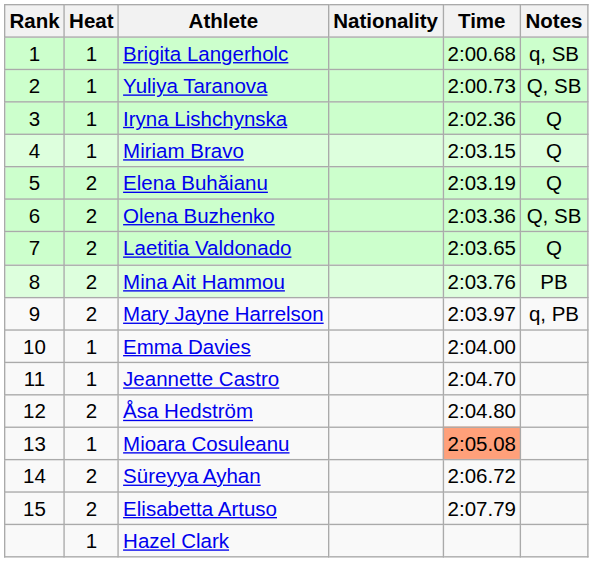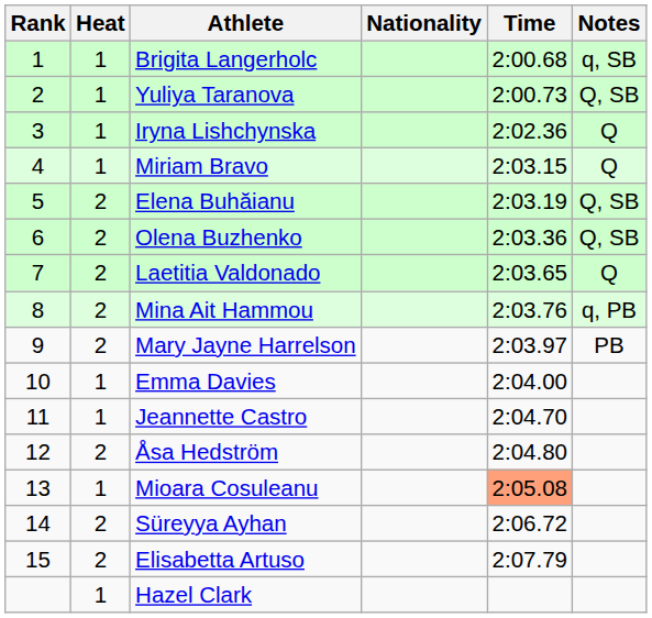Elena Buhăianu | Notes: Q -> Q, SB
Mina Ait Hammou | Notes: PB -> q, PB
Mary Jayne Harrelson | Notes: q, PB -> PB
